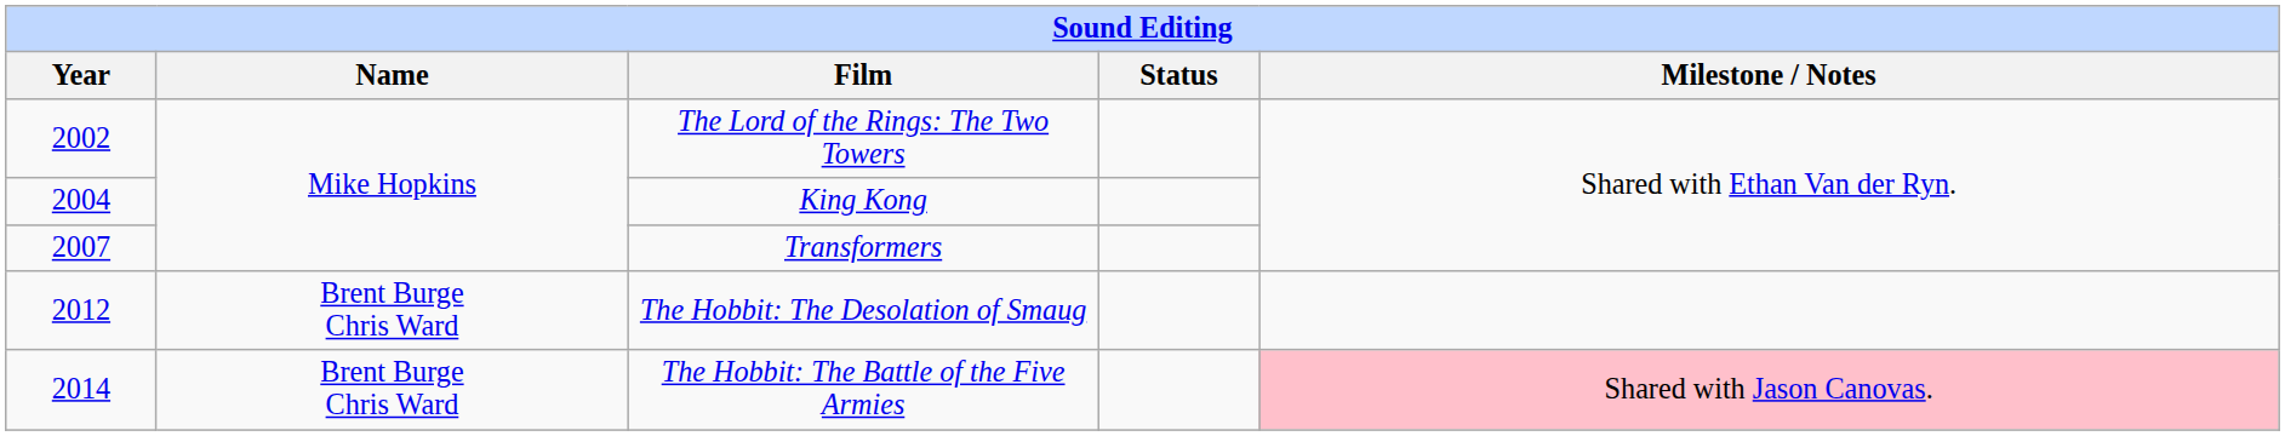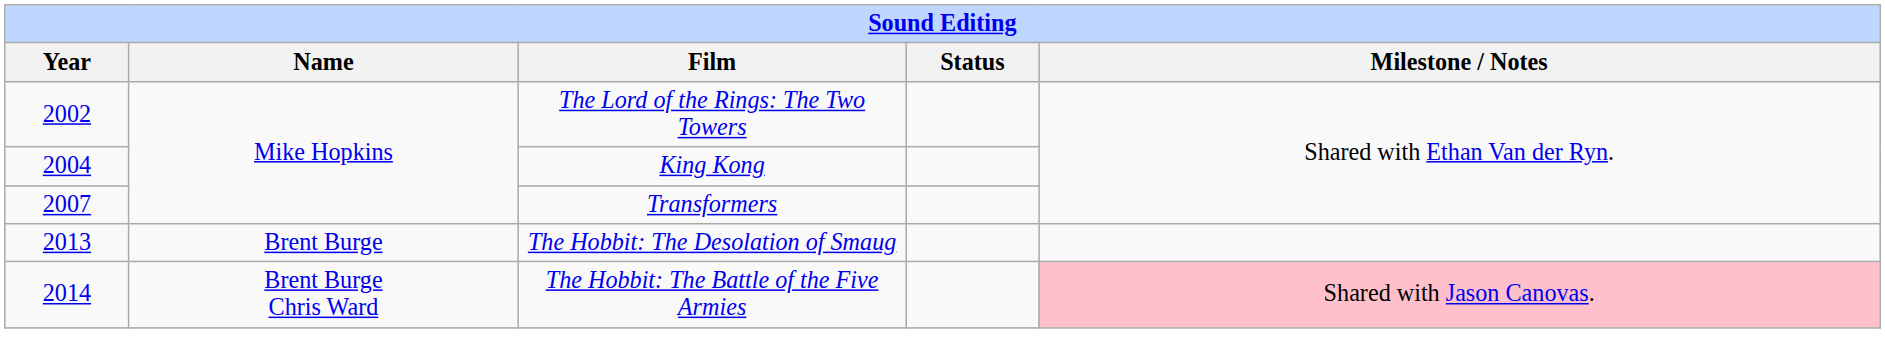The Hobbit: The Desolation of Smaug | Year: 2012 -> 2013
The Hobbit: The Desolation of Smaug | Name: Brent Burge Chris Ward -> Brent Burge
